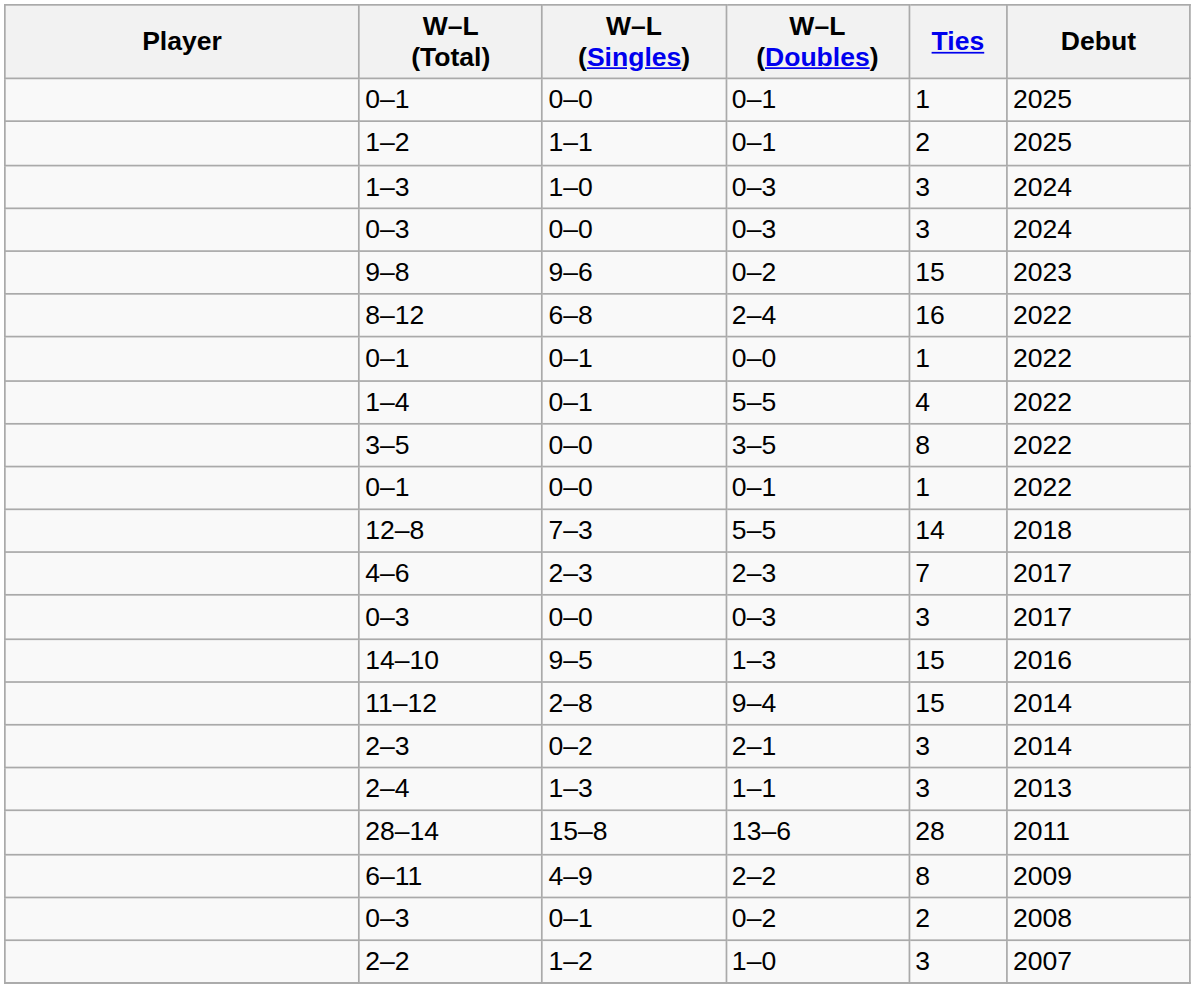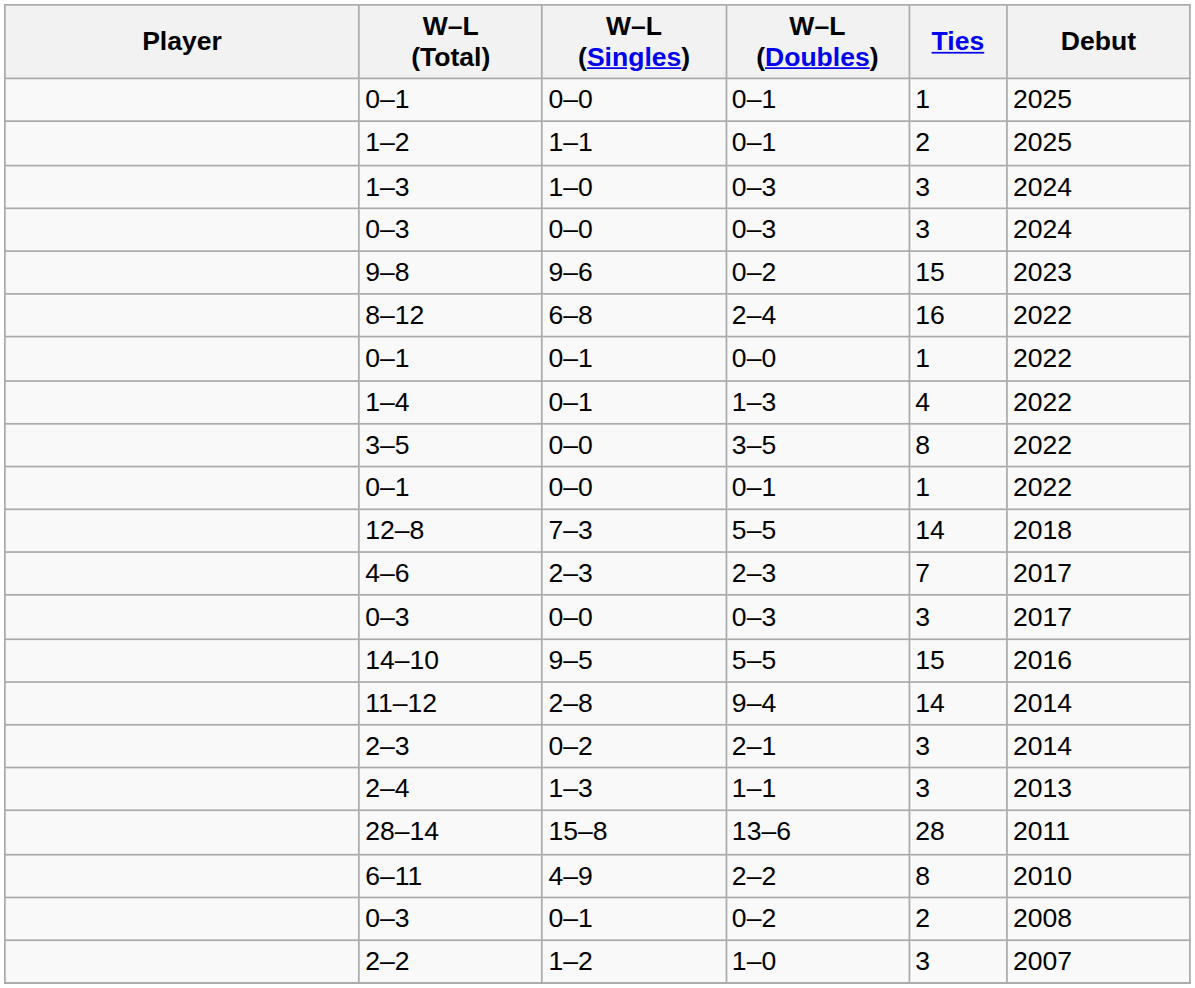1–4 | W–L (Doubles): 5–5 -> 1–3
14–10 | W–L (Doubles): 1–3 -> 5–5
11–12 | Ties: 15 -> 14
6–11 | Debut: 2009 -> 2010
